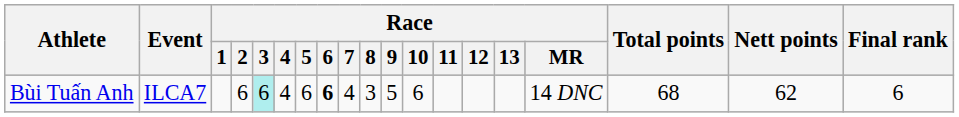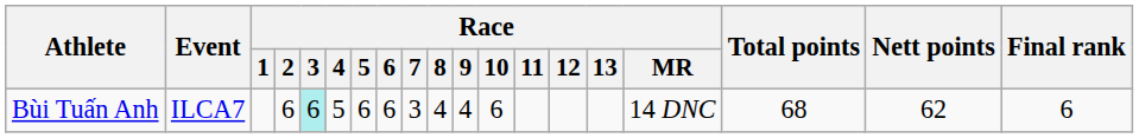Bùi Tuấn Anh | Race / 4: 4 -> 5
Bùi Tuấn Anh | Race / 6: bold -> normal
Bùi Tuấn Anh | Race / 7: 4 -> 3
Bùi Tuấn Anh | Race / 8: 3 -> 4
Bùi Tuấn Anh | Race / 9: 5 -> 4
